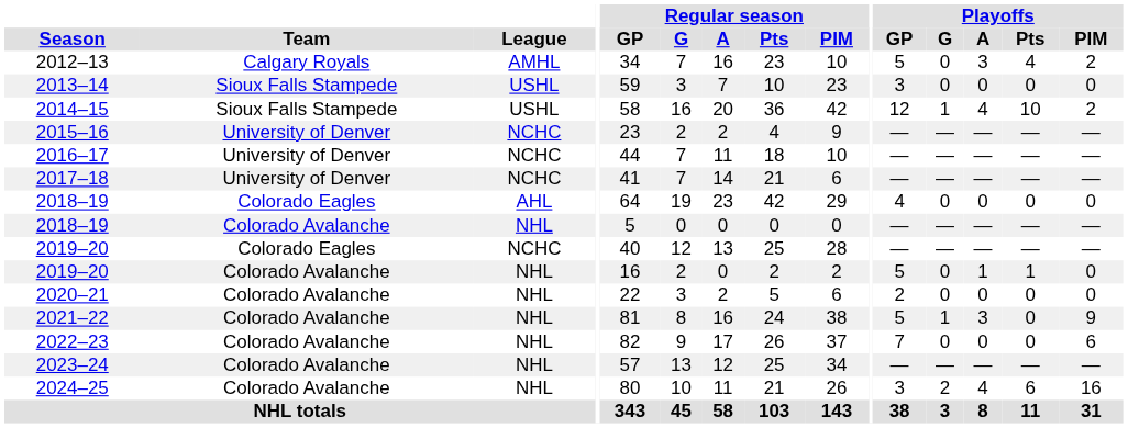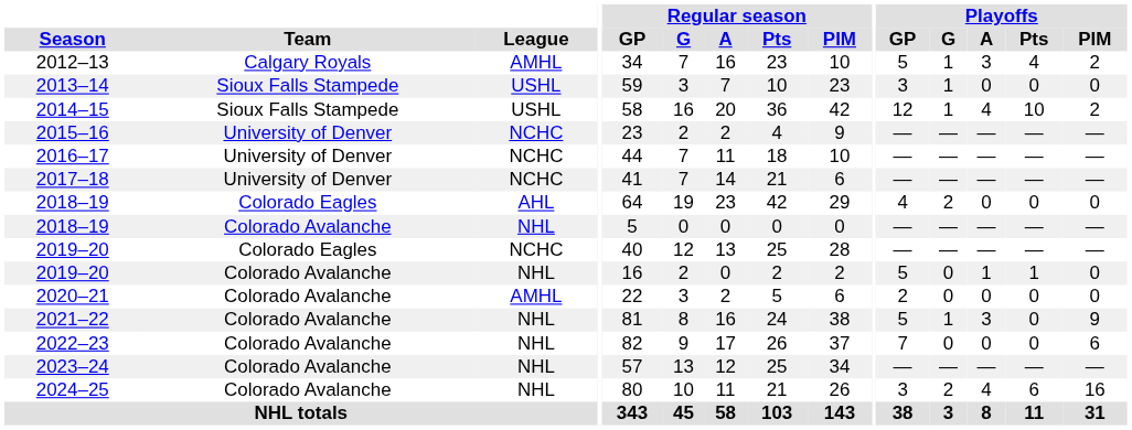2012–13 | Playoffs / G: 0 -> 1
2013–14 | Playoffs / G: 0 -> 1
2018–19 / Colorado Eagles | Playoffs / G: 0 -> 2
2020–21 | League: NHL -> AMHL
